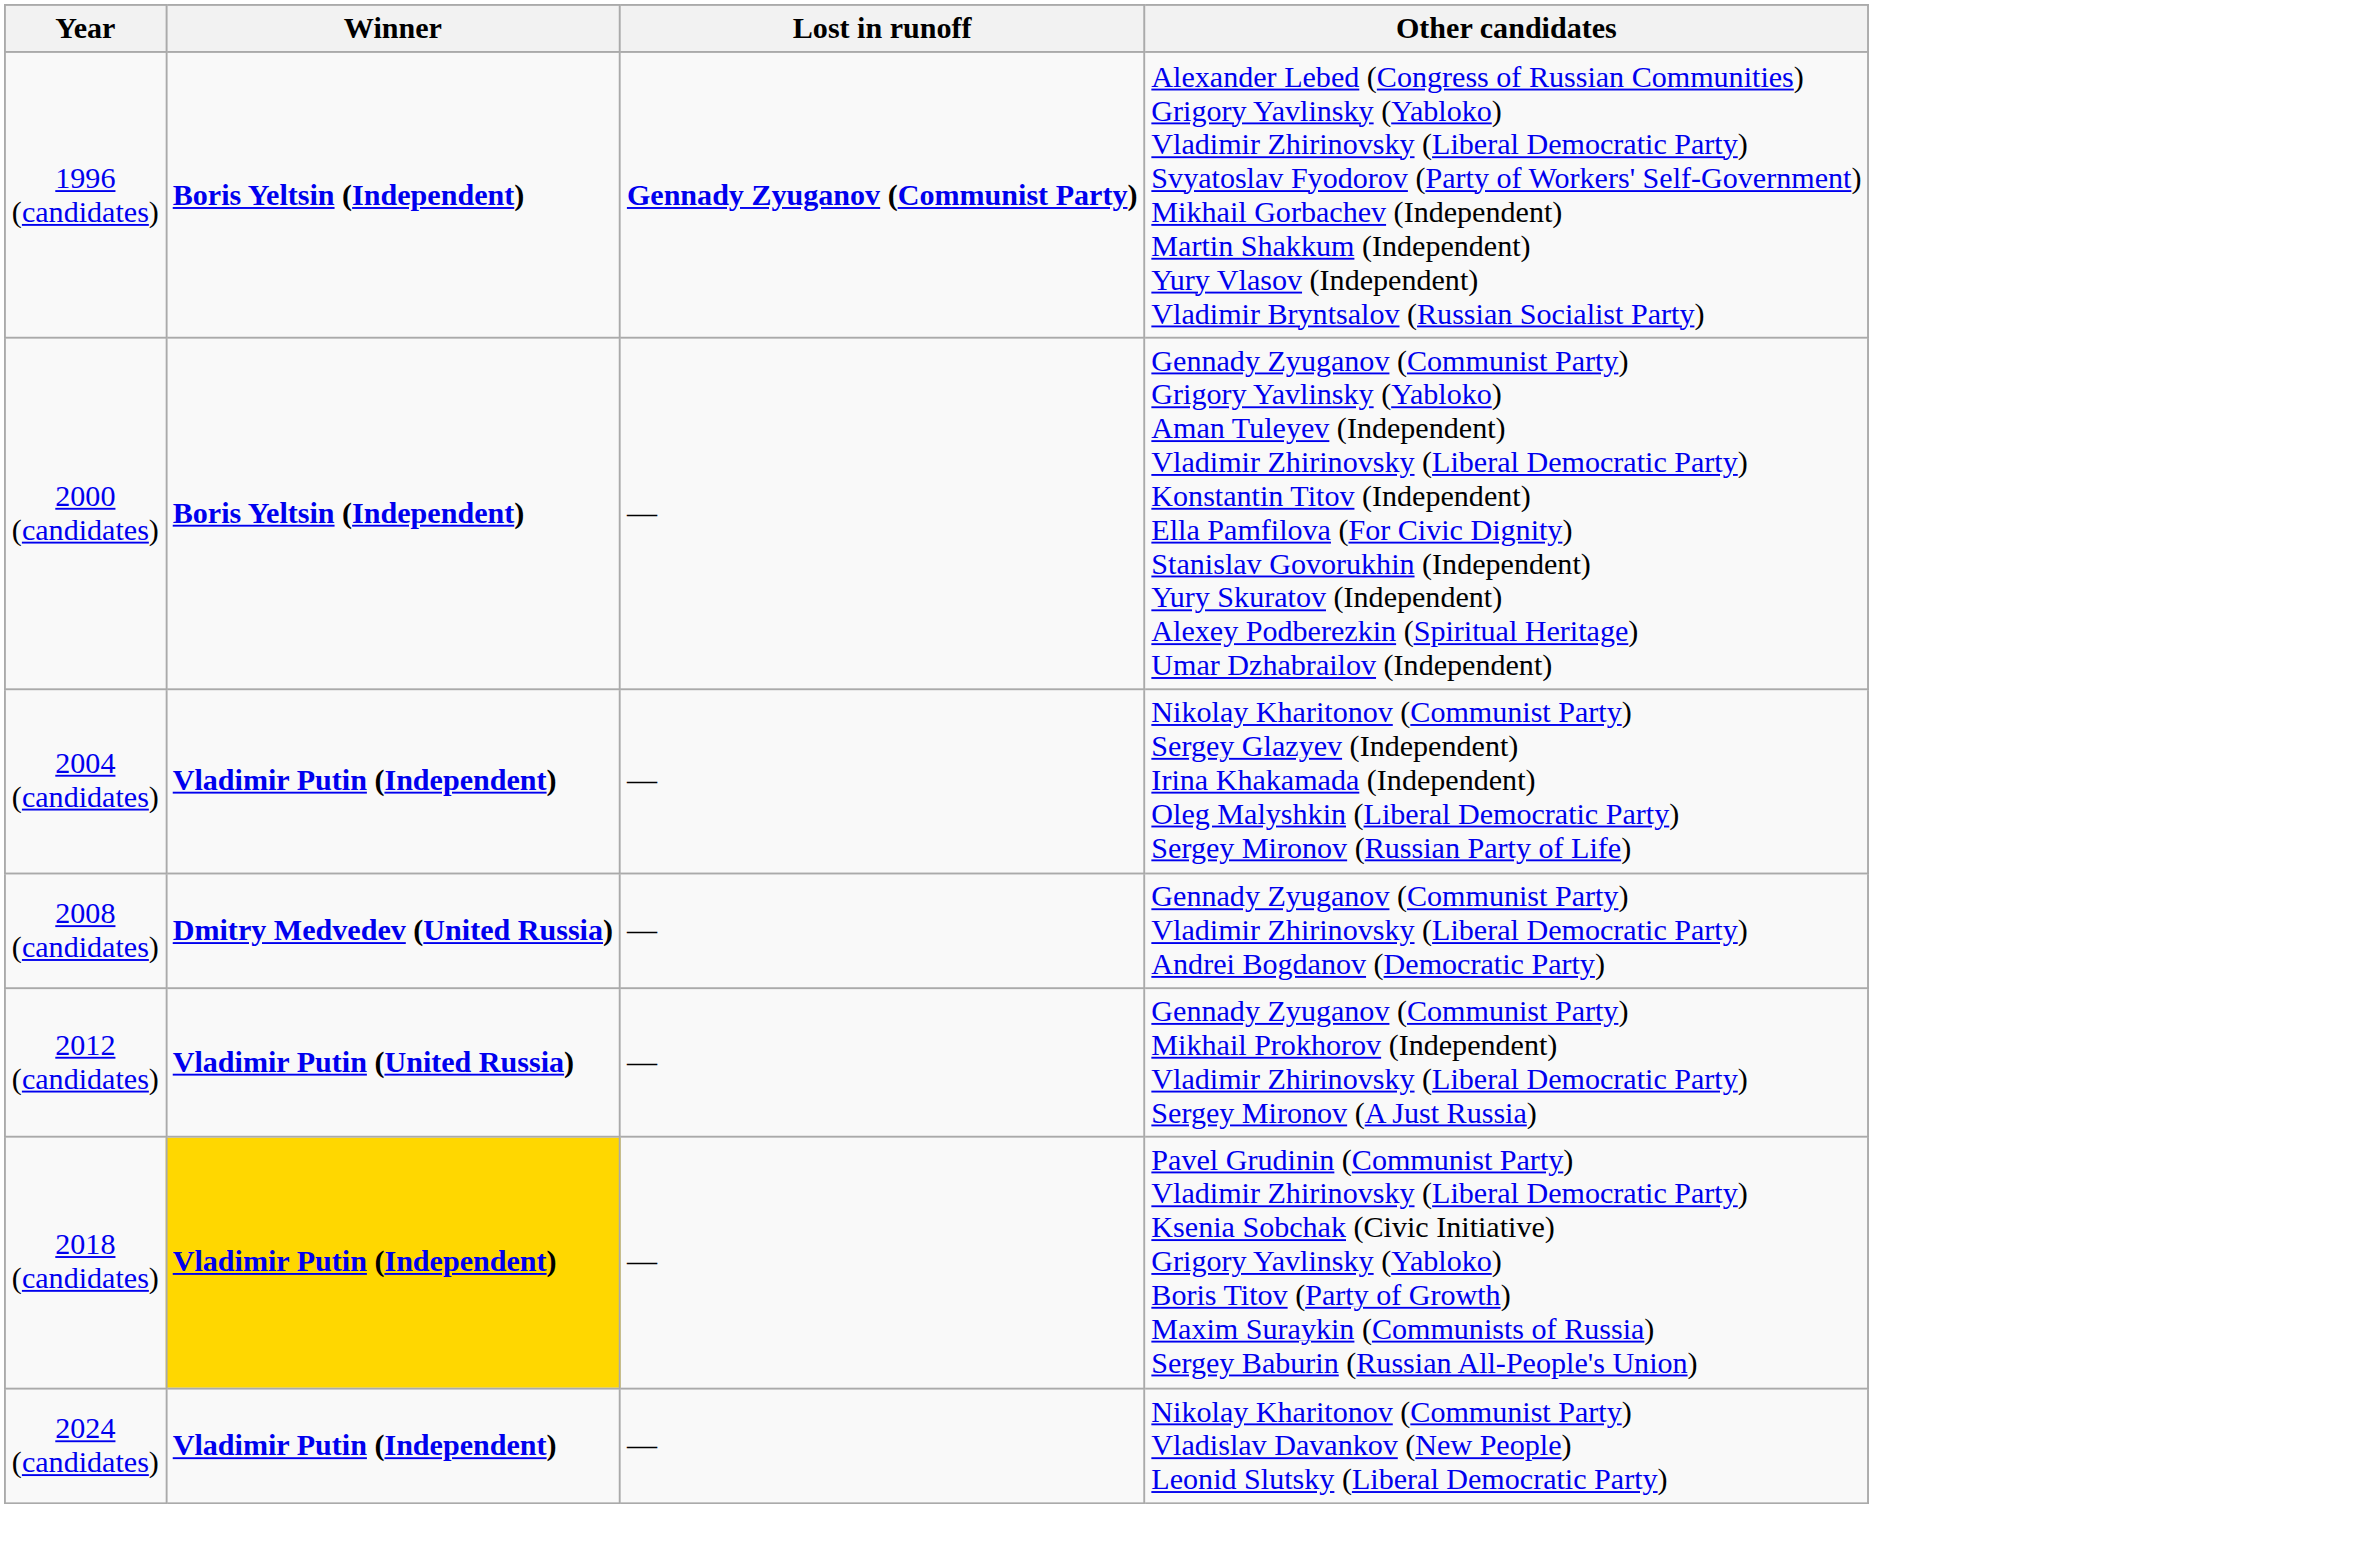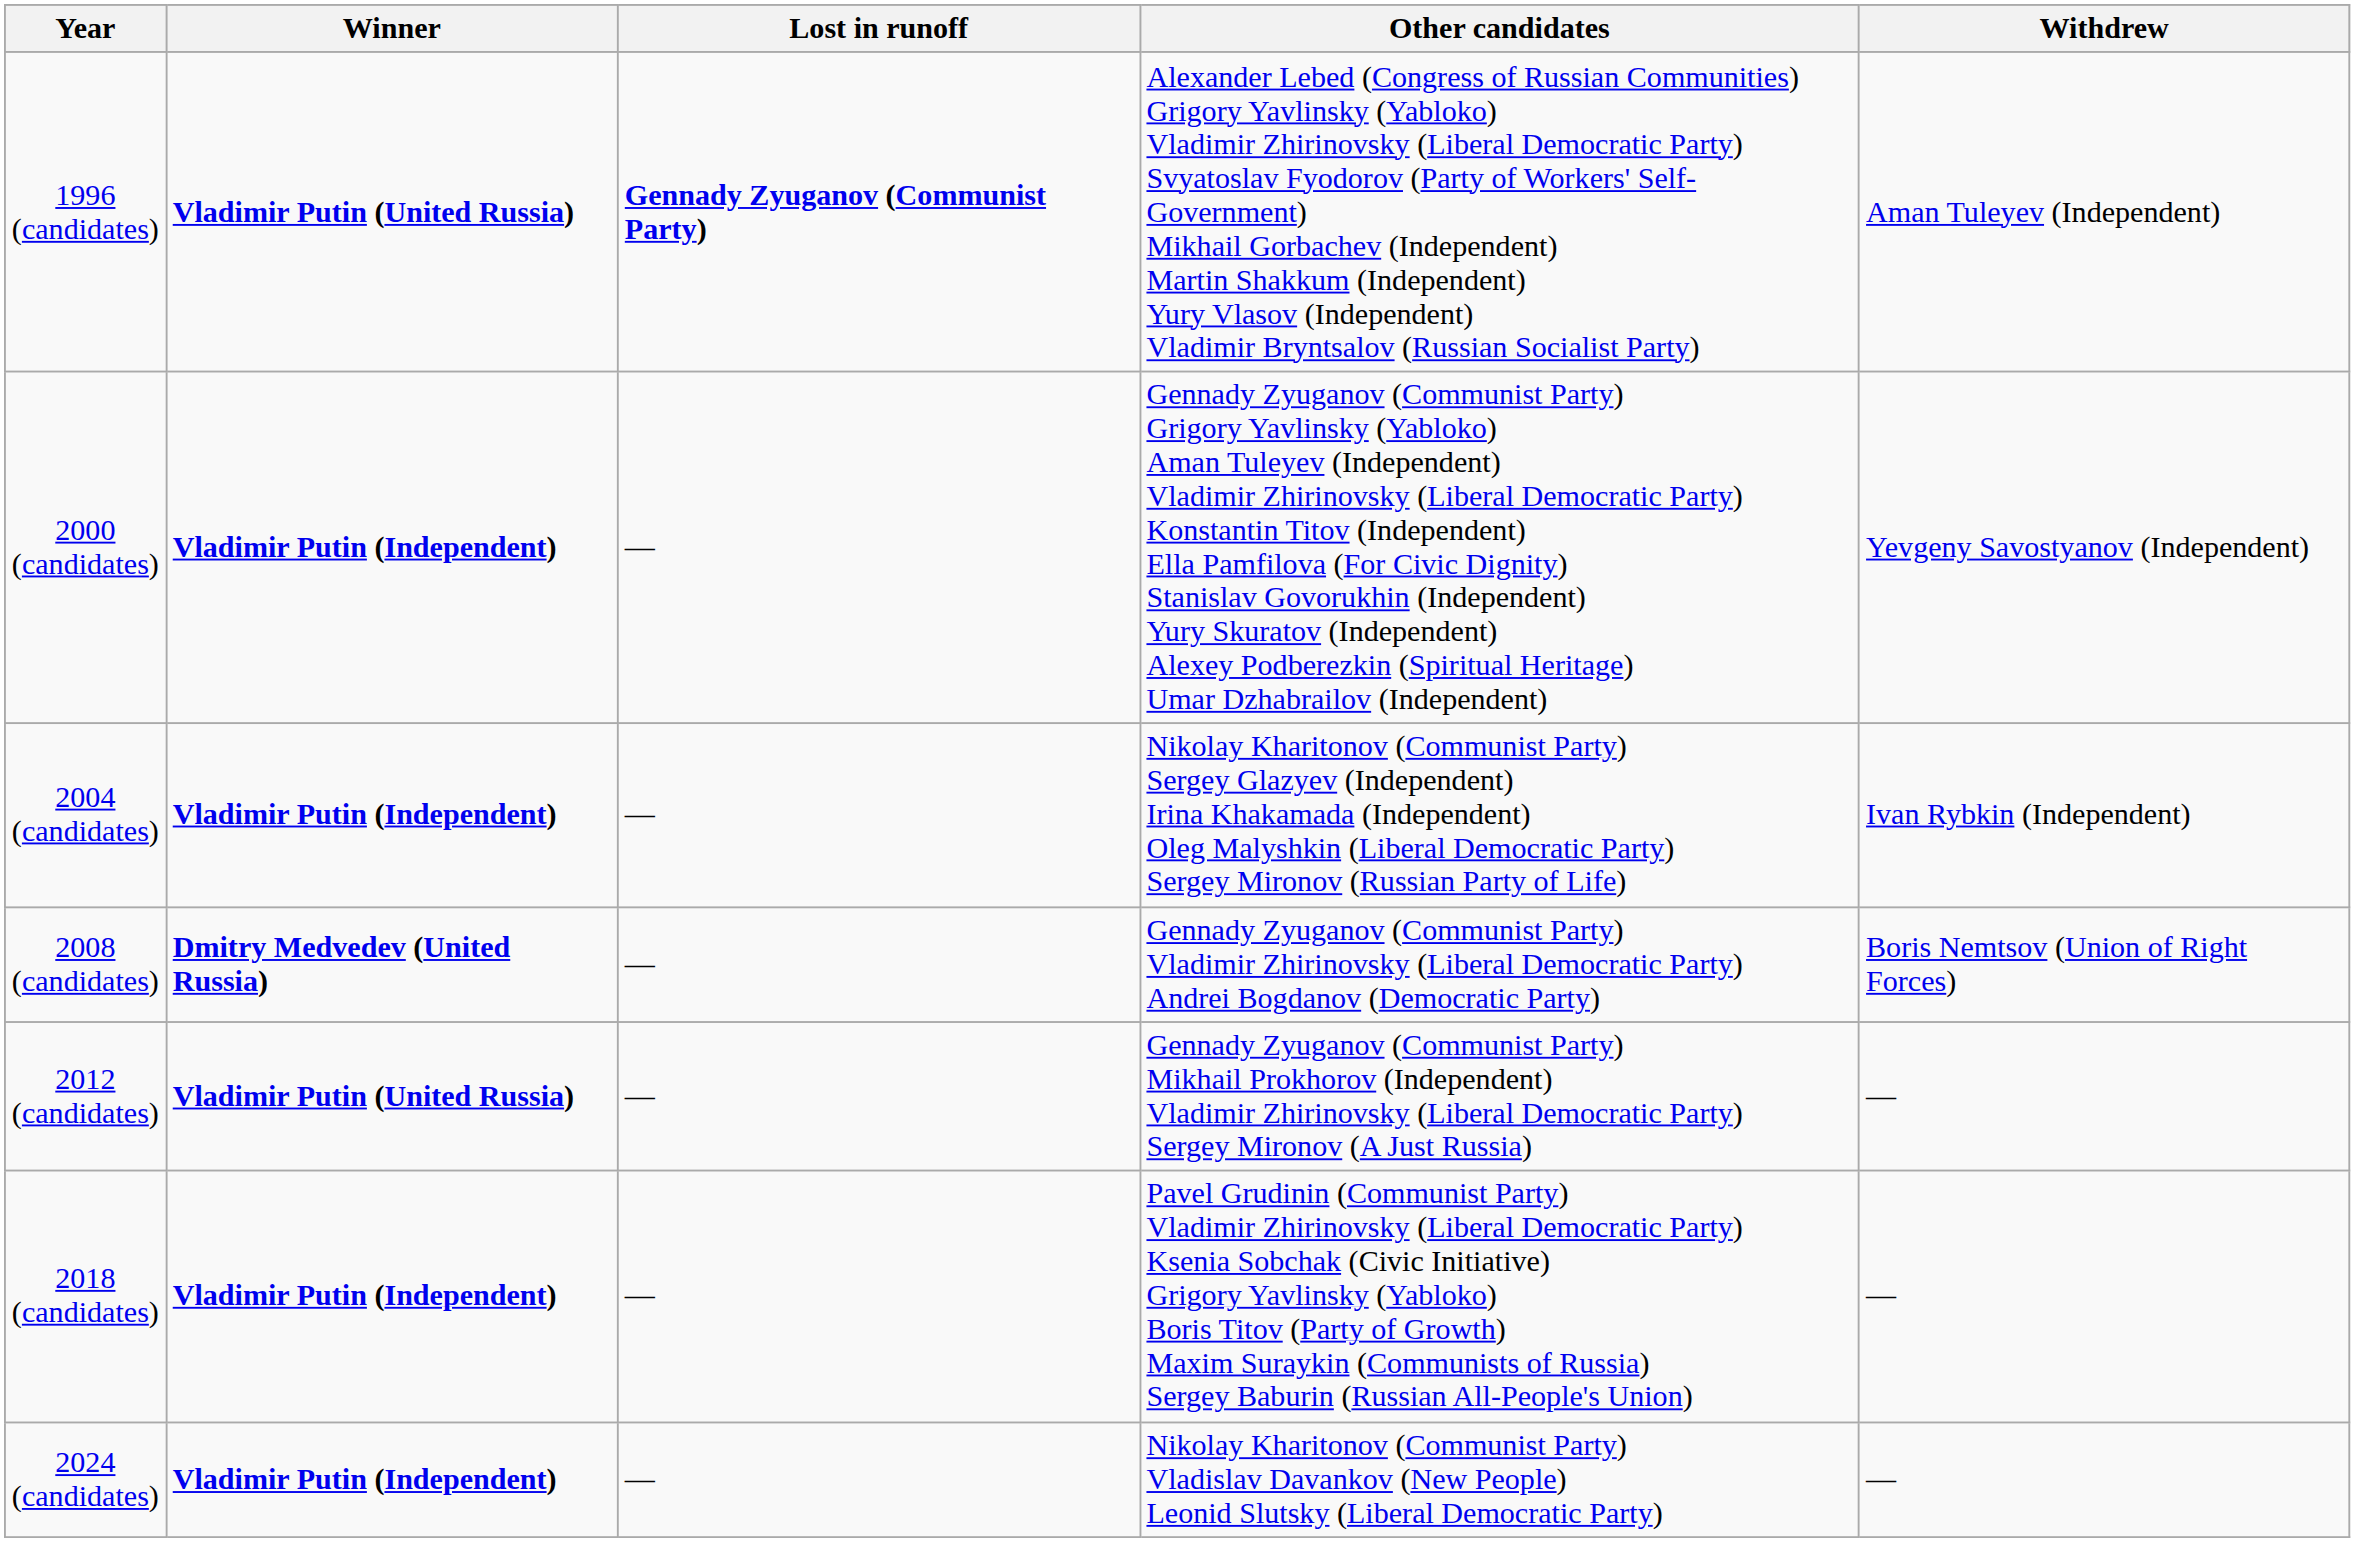+ column: Withdrew | Aman Tuleyev (Independent) | Yevgeny Savostyanov (Independent) | Ivan Rybkin (Independent) | Boris Nemtsov (Union of Right Forces) | — | — | —
1996 (candidates) | Winner: Boris Yeltsin (Independent) -> Vladimir Putin (United Russia)
2000 (candidates) | Winner: Boris Yeltsin (Independent) -> Vladimir Putin (Independent)
2018 (candidates) | Winner: gold background -> no background
